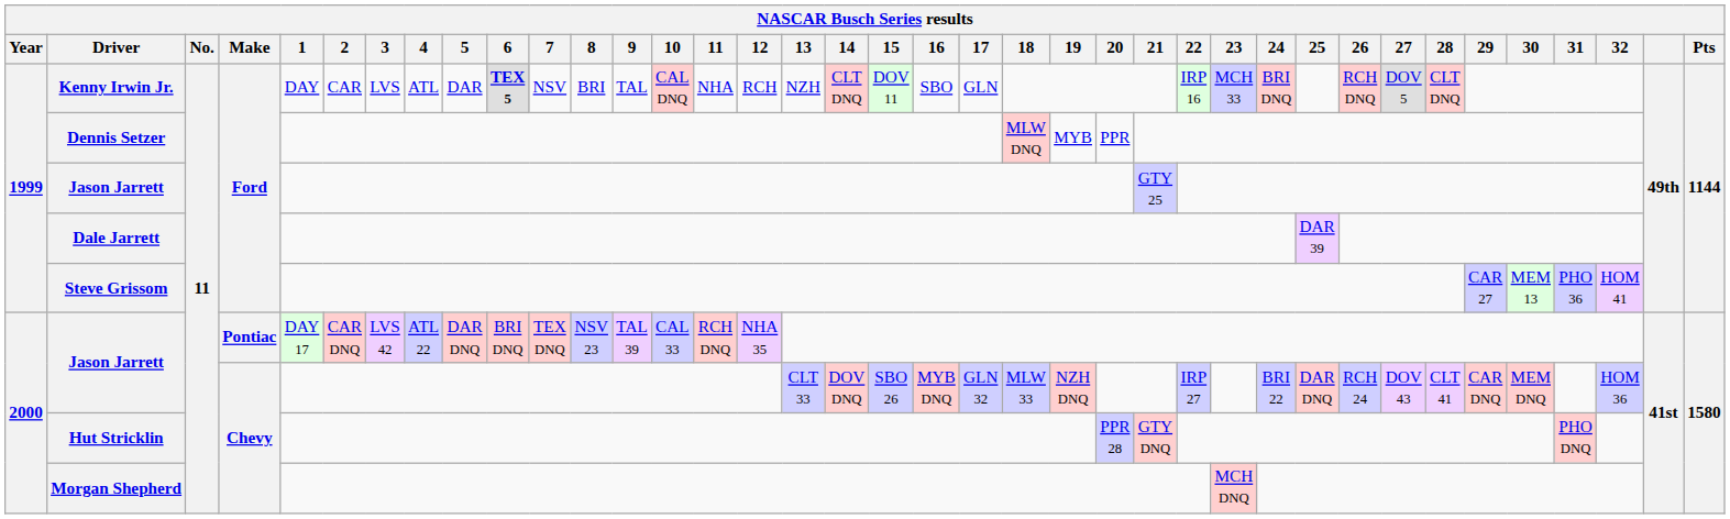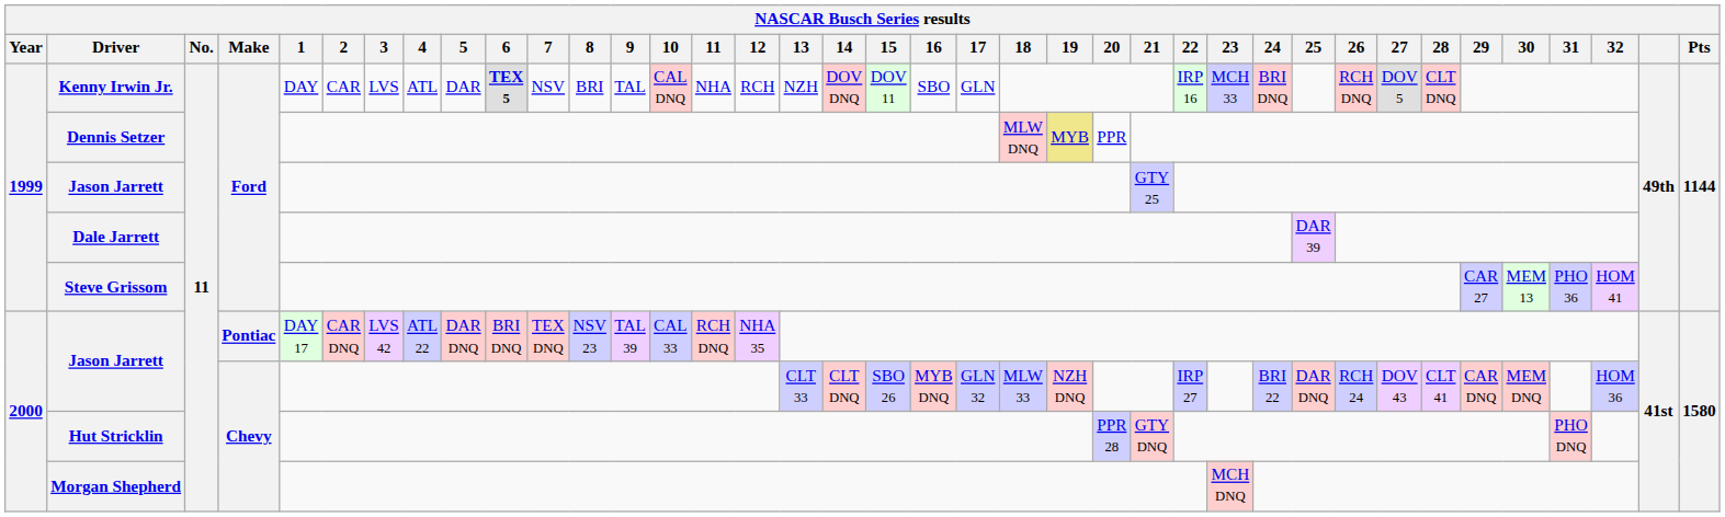Kenny Irwin Jr. | 14: CLT DNQ -> DOV DNQ
Dennis Setzer | 19: no background -> khaki background
Jason Jarrett / Chevy | 14: DOV DNQ -> CLT DNQ
